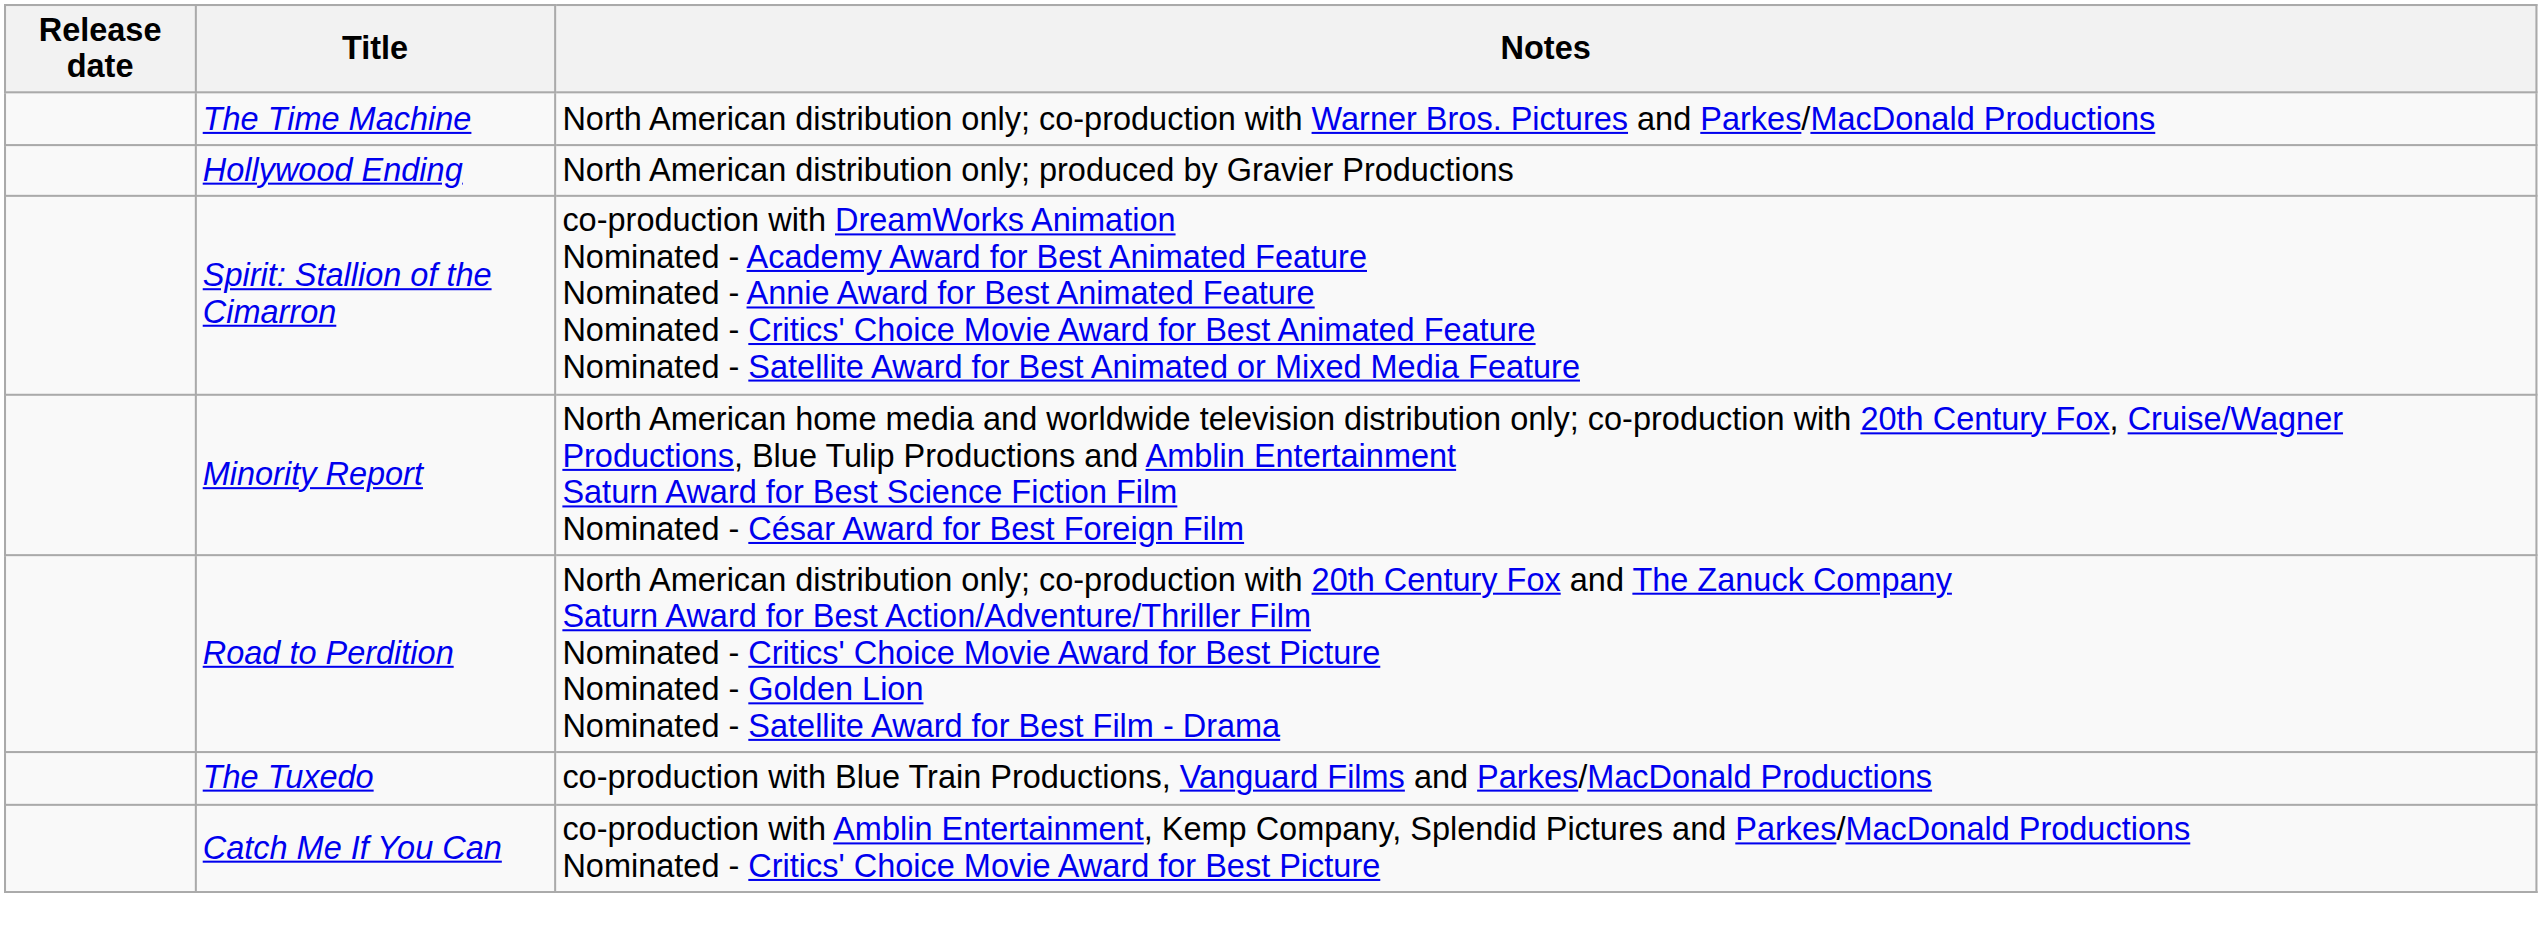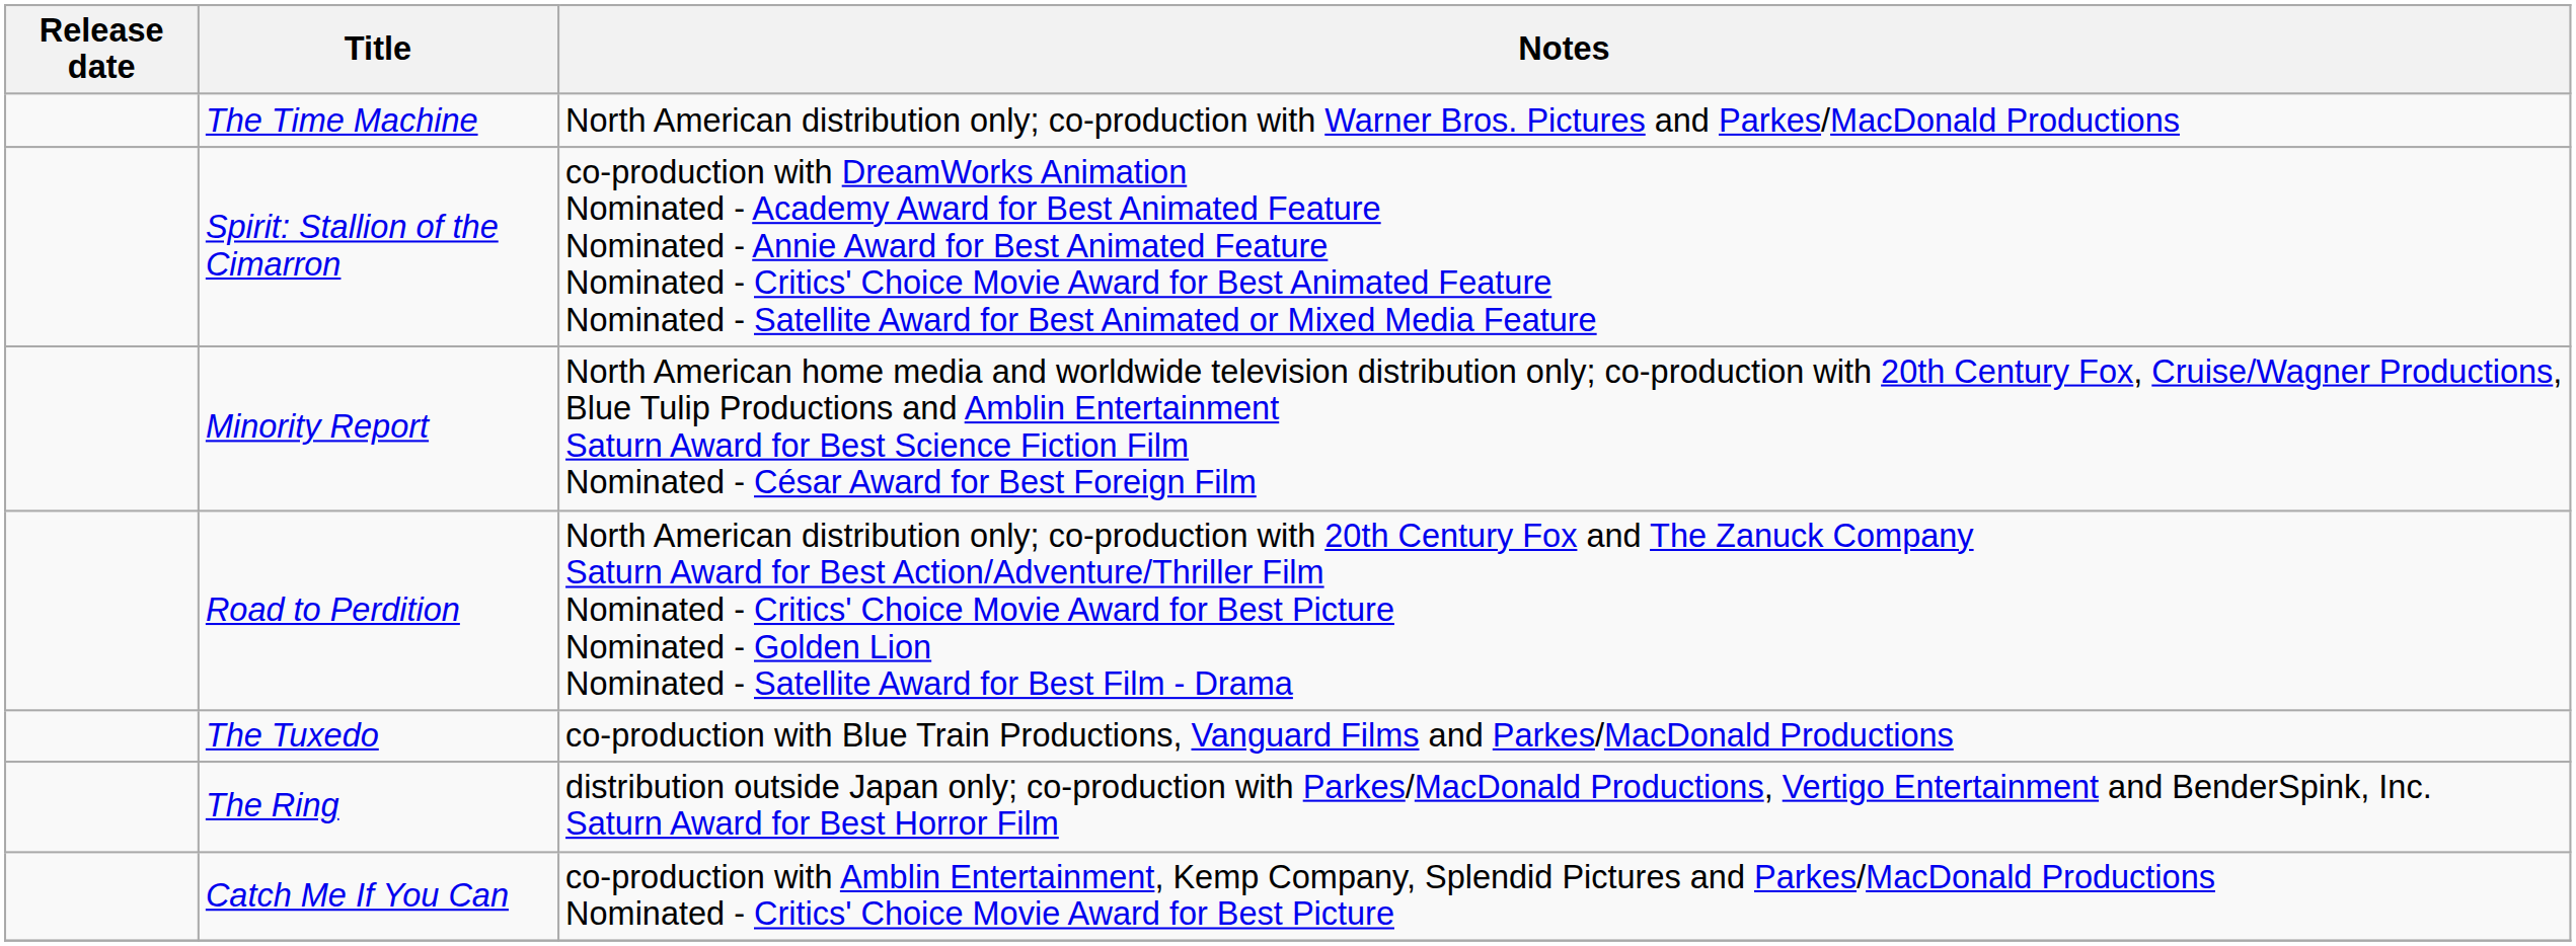- row: Hollywood Ending | North American distribution only; produced by Gravier Productions
+ row: The Ring | distribution outside Japan only; co-production with Parkes/MacDonald Productions, Vertigo Entertainment and BenderSpink, Inc. Saturn Award for Best Horror Film
